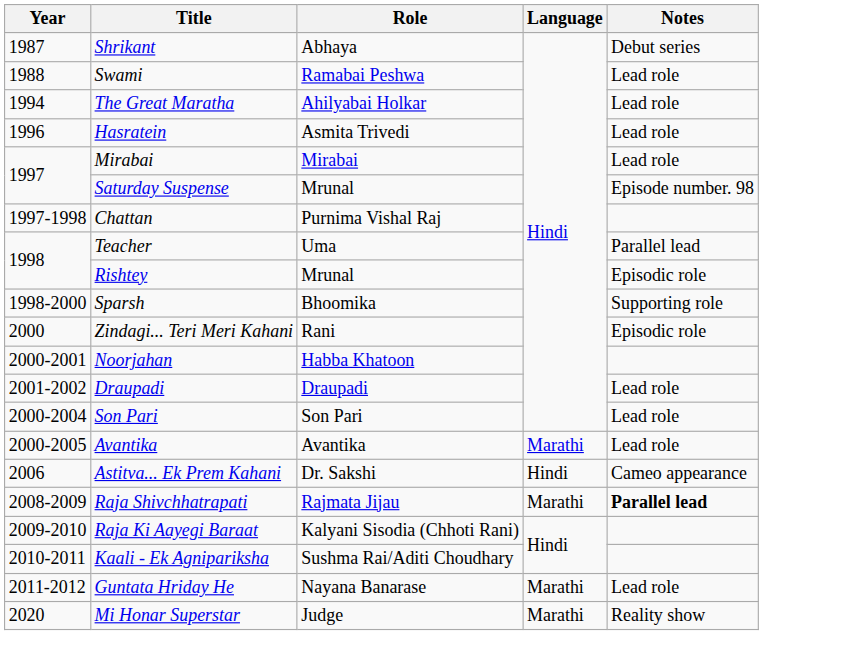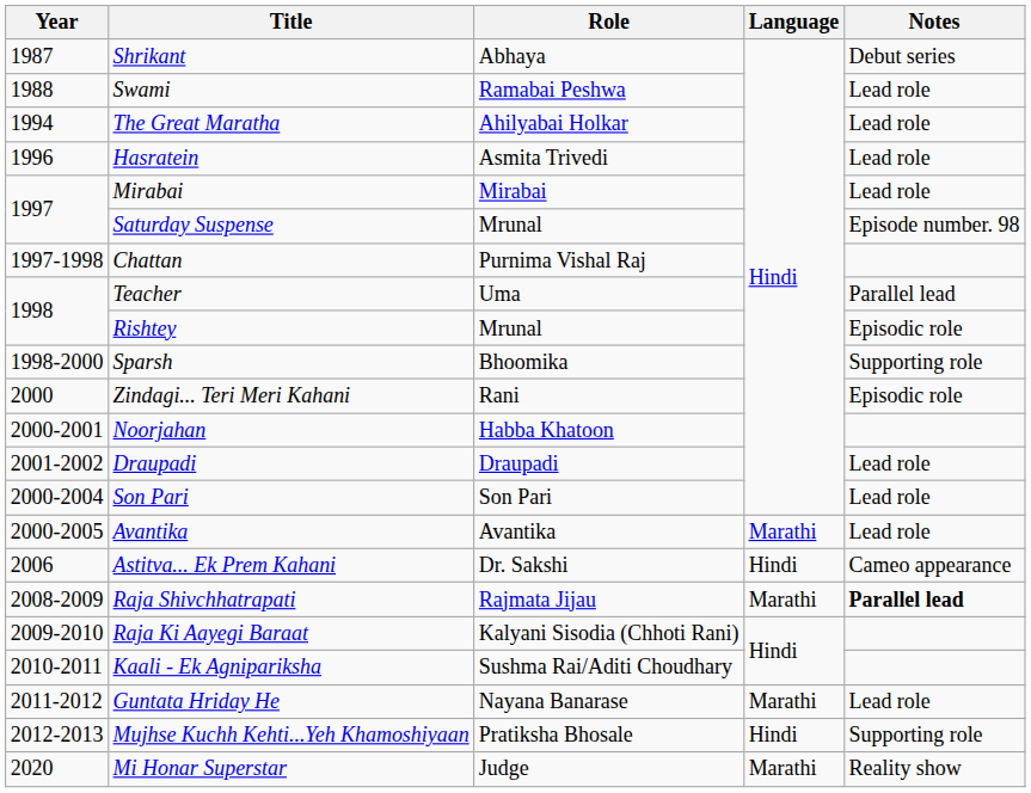+ row: 2012-2013 | Mujhse Kuchh Kehti...Yeh Khamoshiyaan | Pratiksha Bhosale | Hindi | Supporting role
